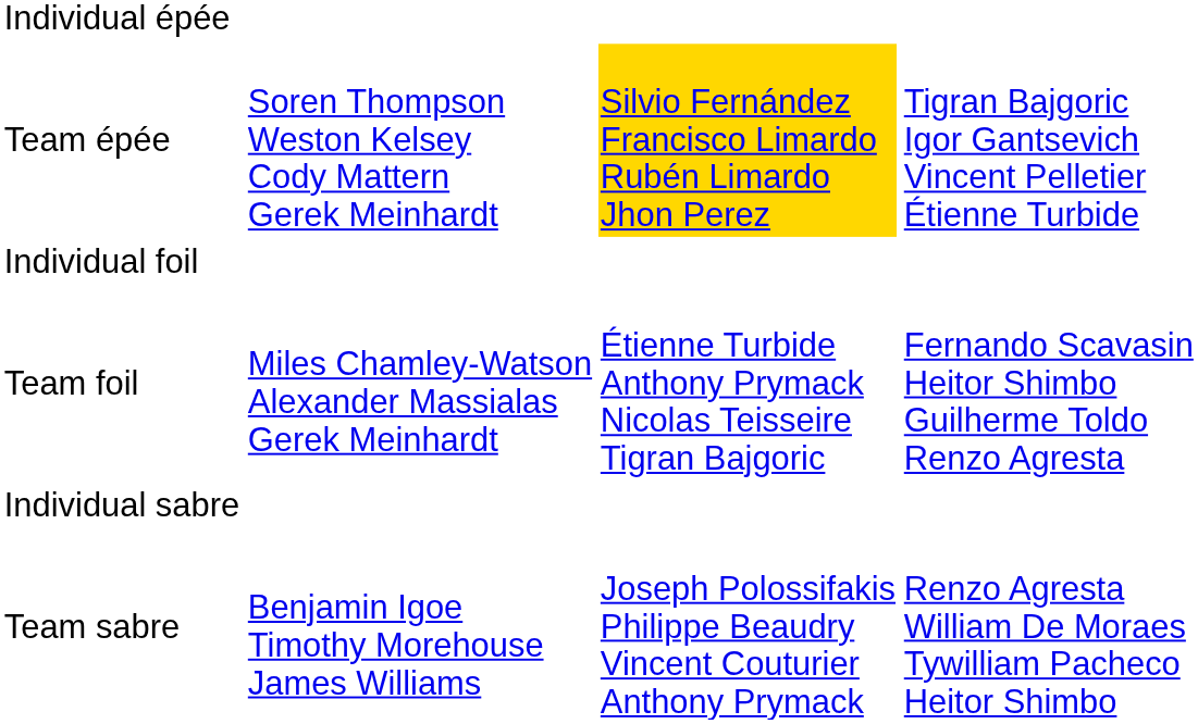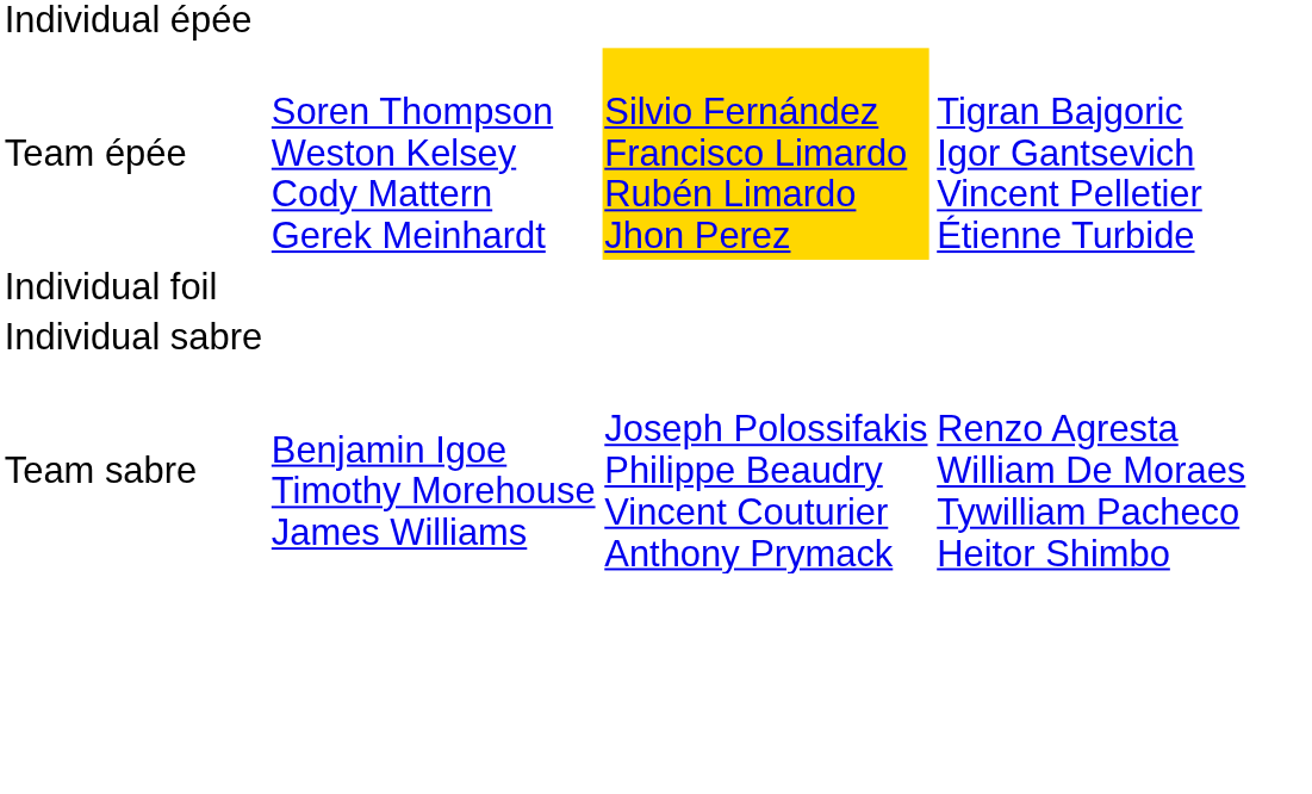- row: Team foil | Miles Chamley-Watson Alexander Massialas Gerek Meinhardt | Étienne Turbide Anthony Prymack Nicolas Teisseire Tigran Bajgoric | Fernando Scavasin Heitor Shimbo Guilherme Toldo Renzo Agresta
